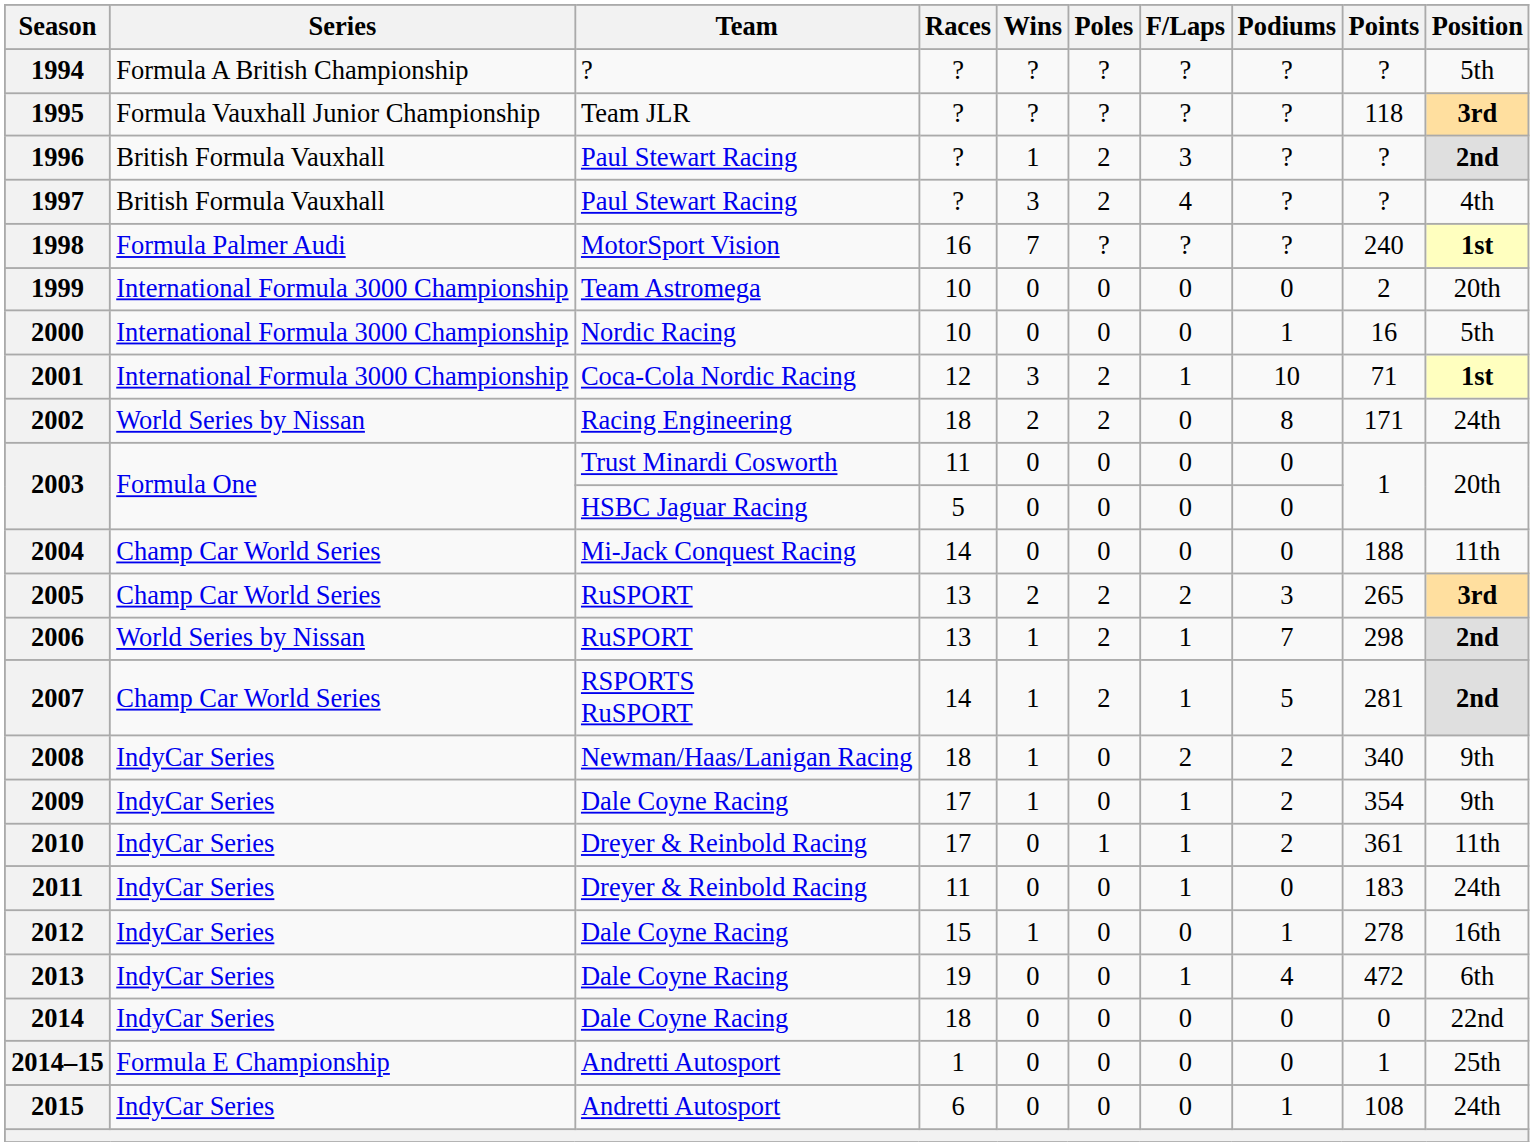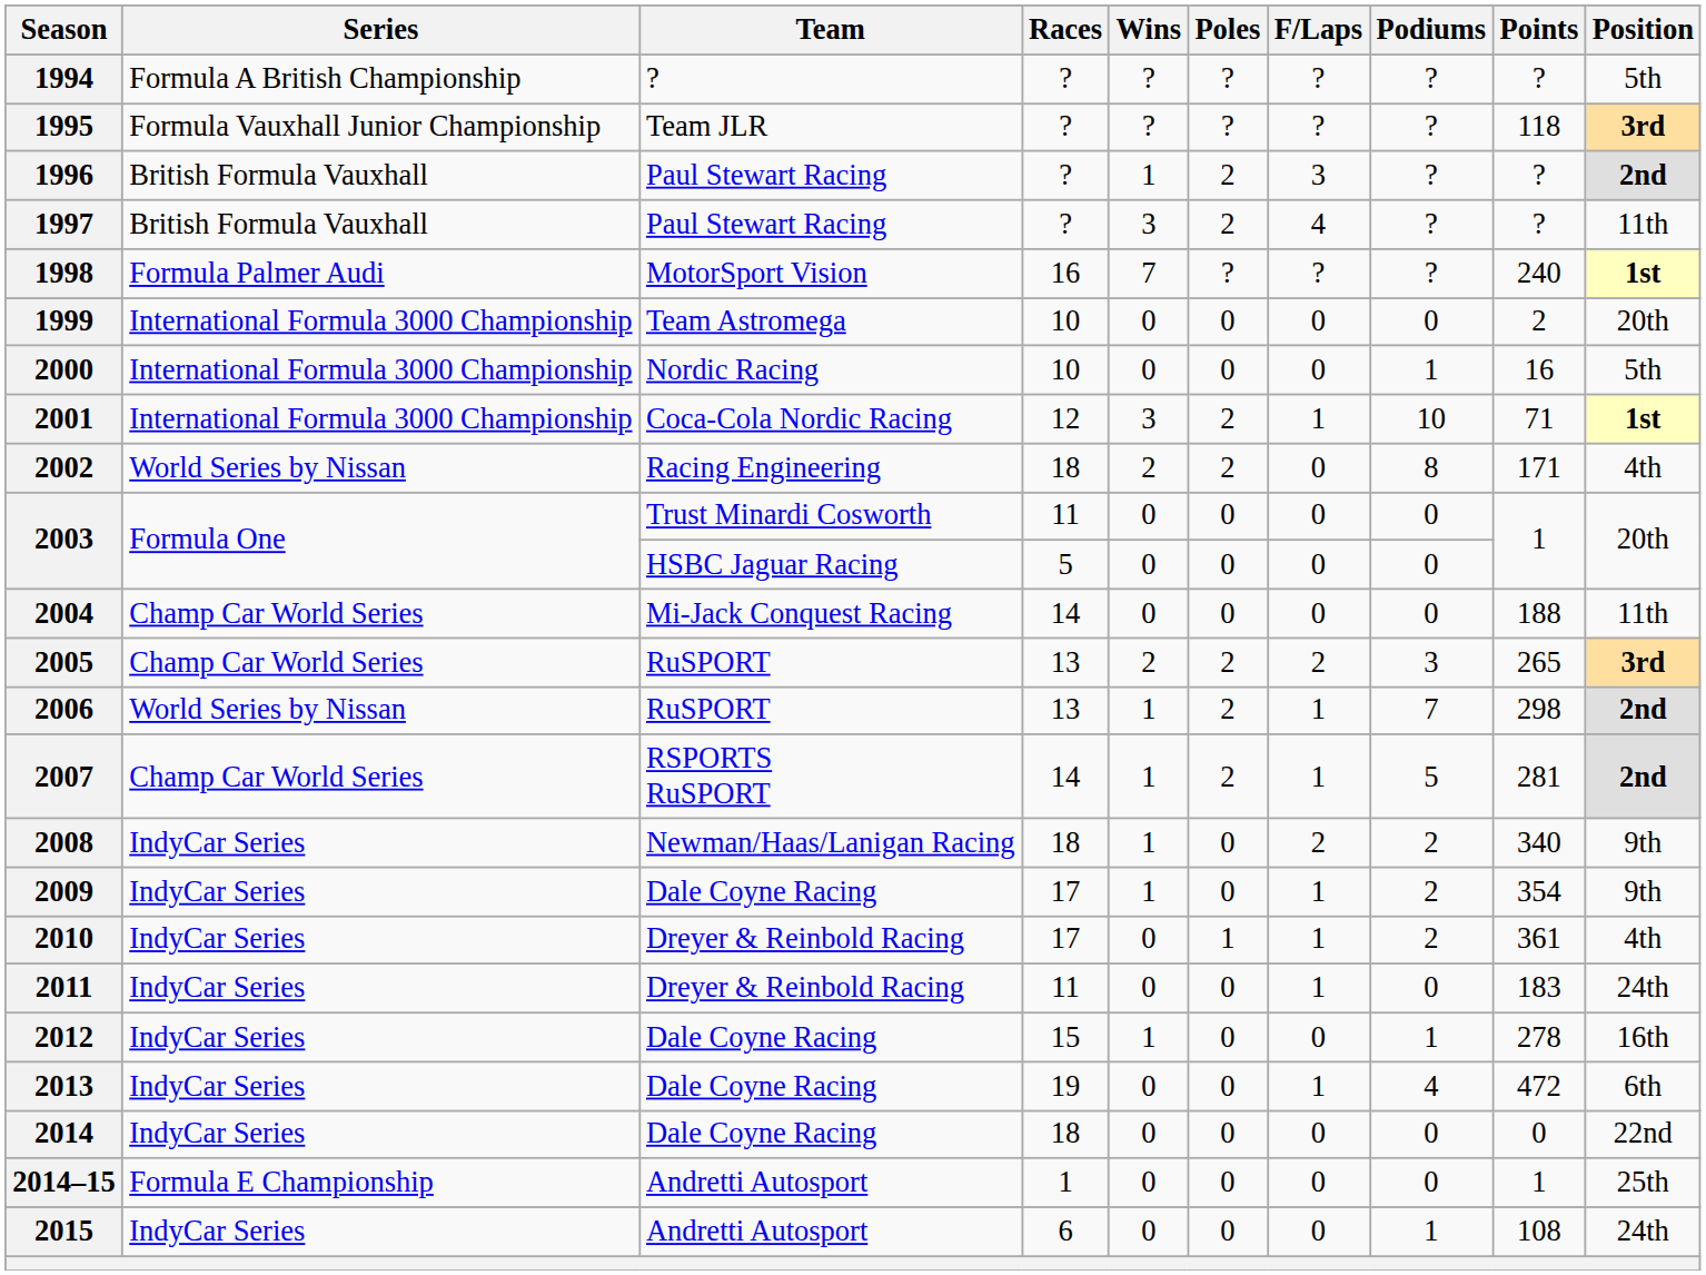1997 | Position: 4th -> 11th
2002 | Position: 24th -> 4th
2010 | Position: 11th -> 4th
